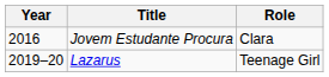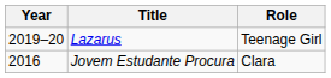rows swapped: Jovem Estudante Procura <-> Lazarus
